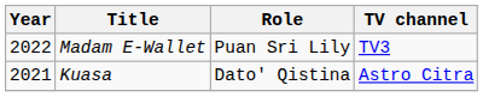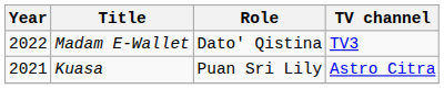Madam E-Wallet | Role: Puan Sri Lily -> Dato' Qistina
Kuasa | Role: Dato' Qistina -> Puan Sri Lily
